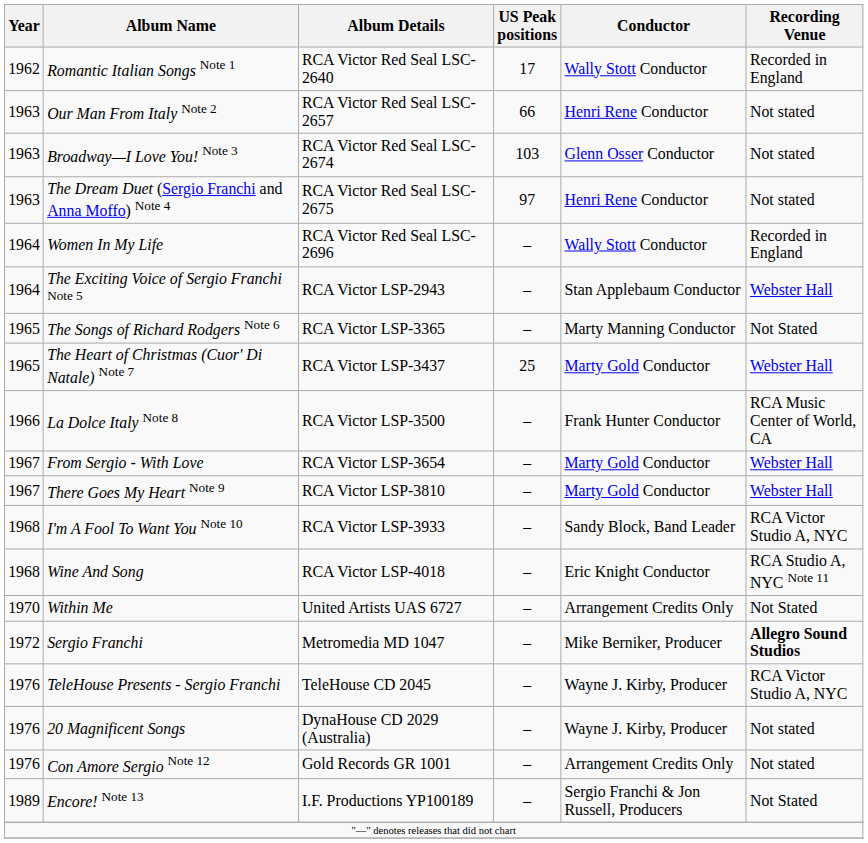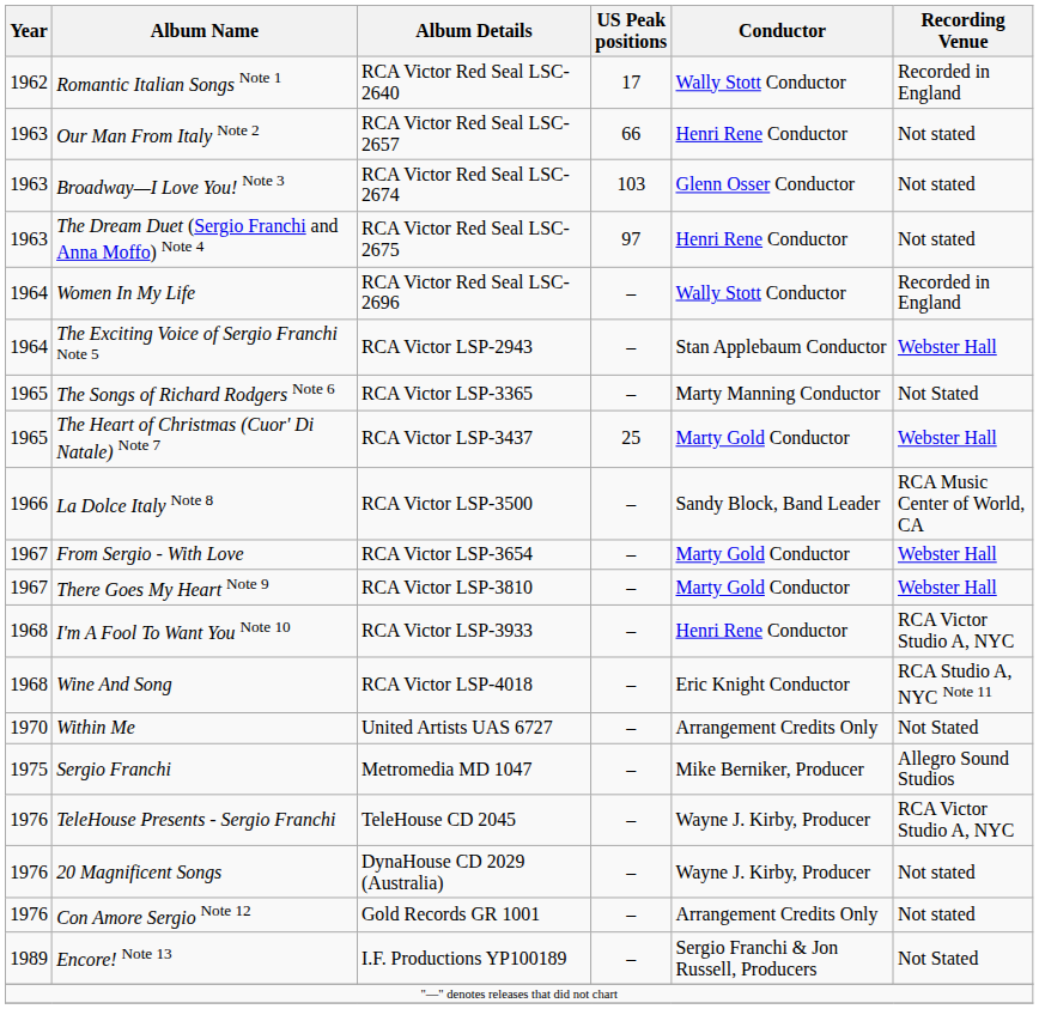La Dolce Italy Note 8 | Conductor: Frank Hunter Conductor -> Sandy Block, Band Leader
I'm A Fool To Want You Note 10 | Conductor: Sandy Block, Band Leader -> Henri Rene Conductor
Sergio Franchi | Year: 1972 -> 1975
Sergio Franchi | Recording Venue: bold -> normal
